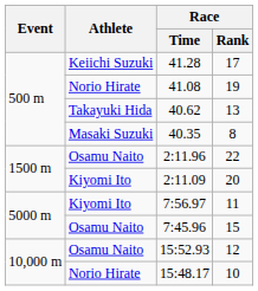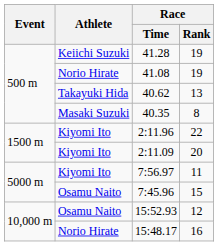41.28 | Race / Rank: 17 -> 19
2:11.96 | Athlete: Osamu Naito -> Kiyomi Ito
15:48.17 | Race / Rank: 10 -> 16
